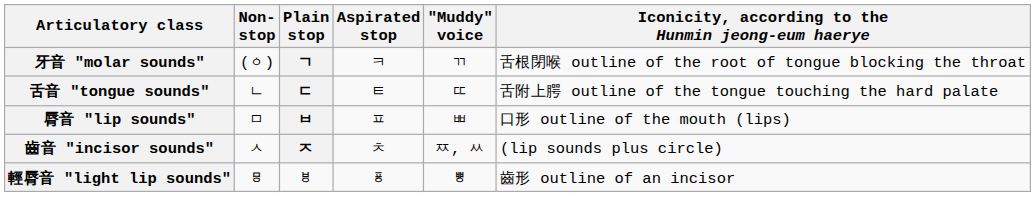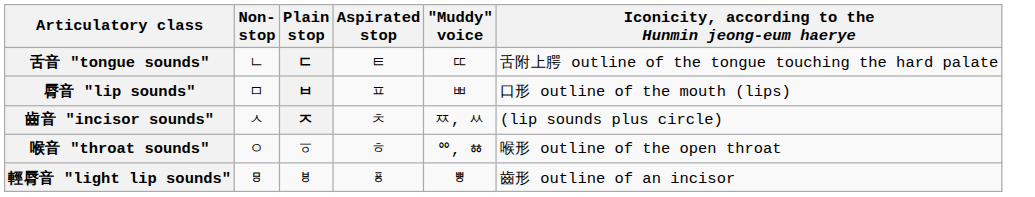- row: 牙音 "molar sounds" | (ㆁ) | ㄱ | ㅋ | ㄲ | 舌根閉喉 outline of the root of tongue blocking the throat
+ row: 喉音 "throat sounds" | ㅇ | ㆆ | ㅎ | ᅇ, ㆅ | 喉形 outline of the open throat
